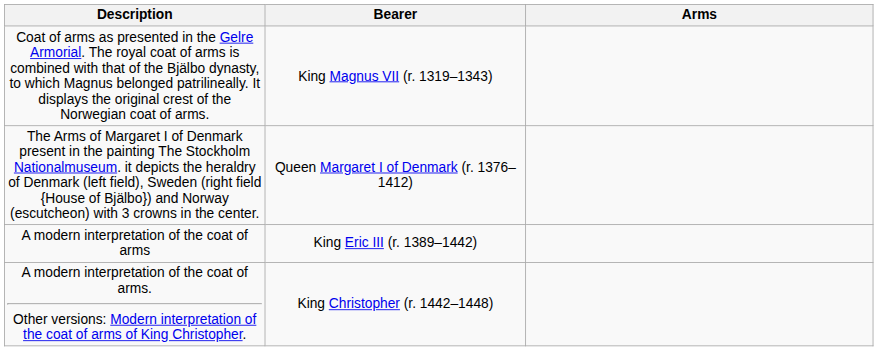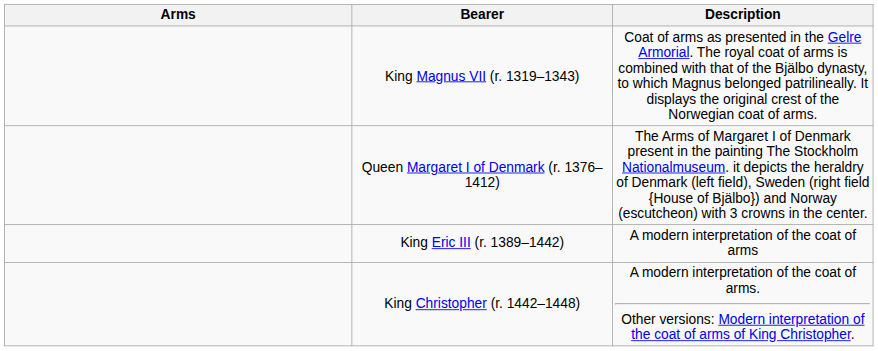columns swapped: Arms <-> Description
